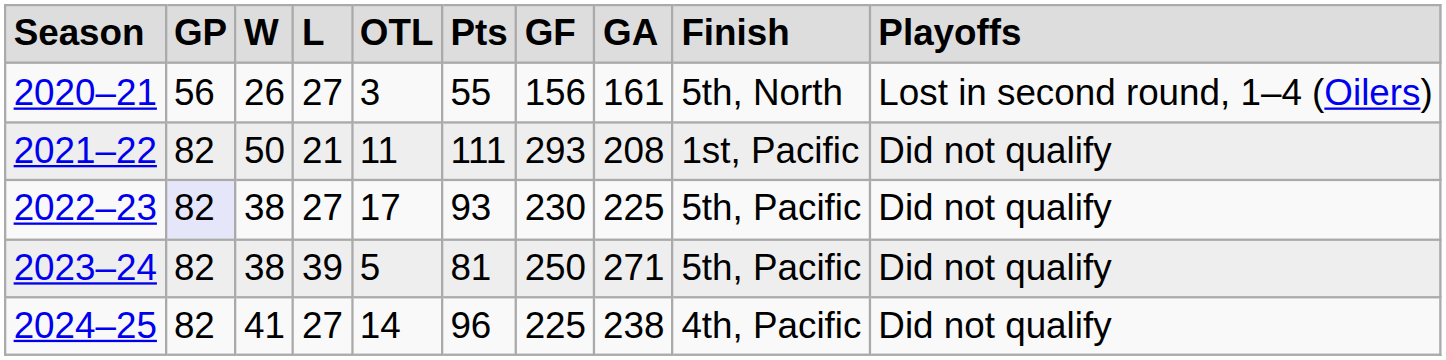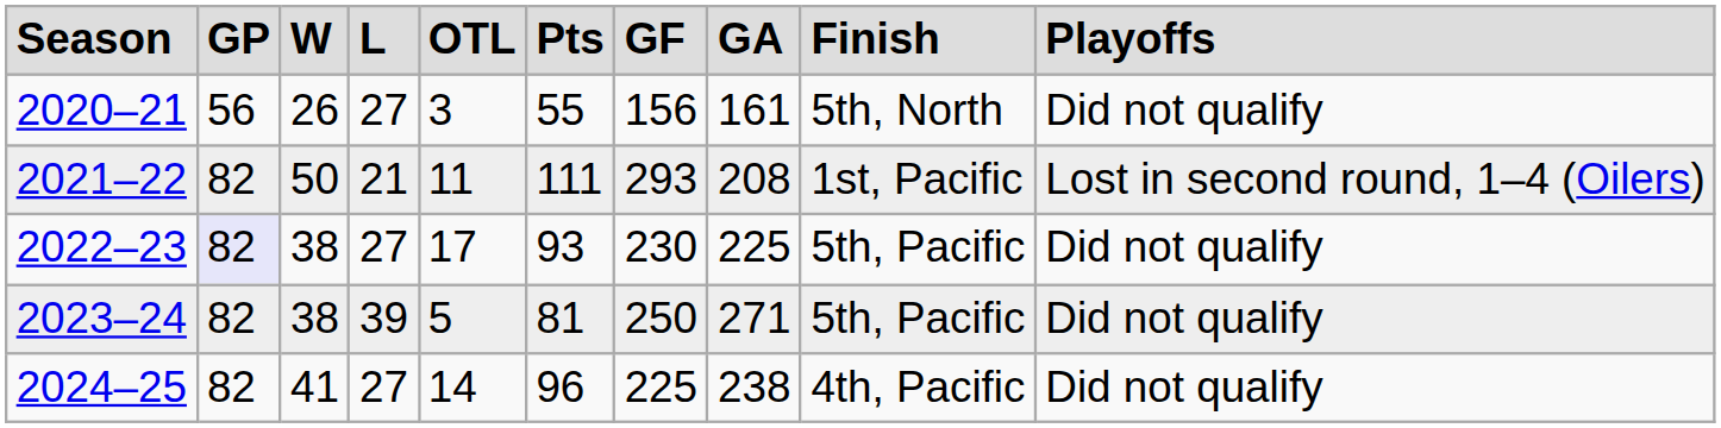2020–21 | column 10: Lost in second round, 1–4 (Oilers) -> Did not qualify
2021–22 | column 10: Did not qualify -> Lost in second round, 1–4 (Oilers)
